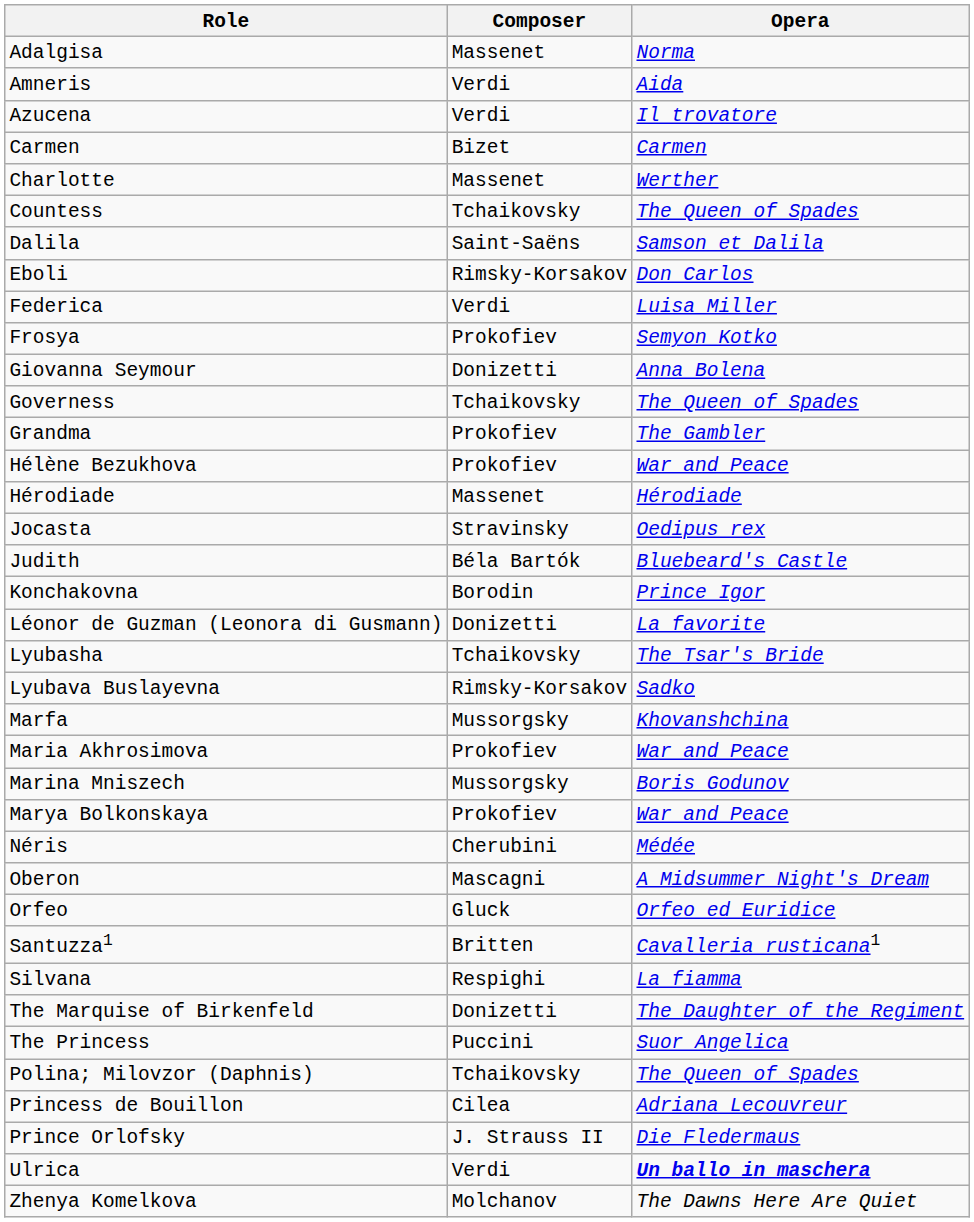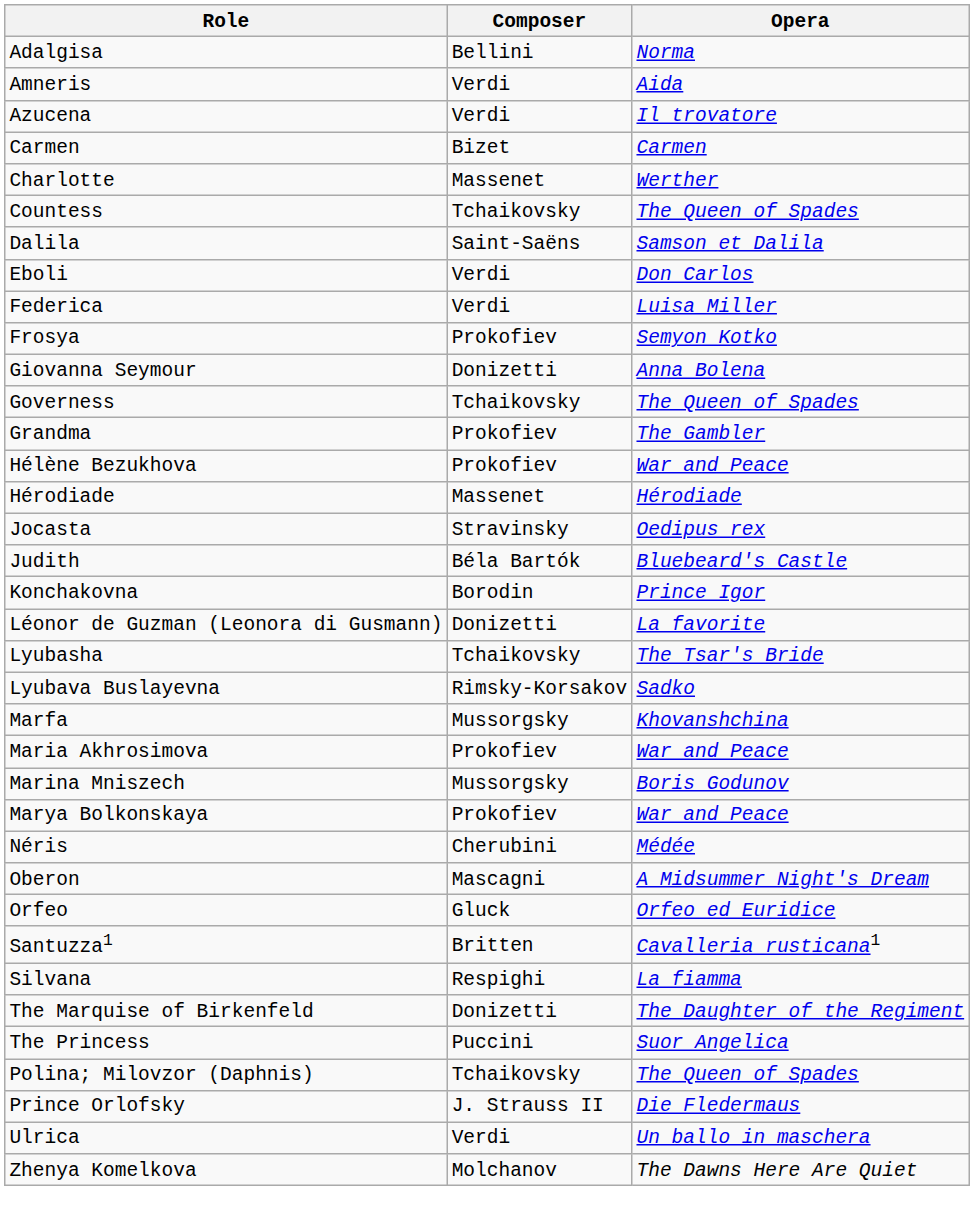Adalgisa | Composer: Massenet -> Bellini
Eboli | Composer: Rimsky-Korsakov -> Verdi
- row: Princess de Bouillon | Cilea | Adriana Lecouvreur
Ulrica | Opera: bold -> normal
